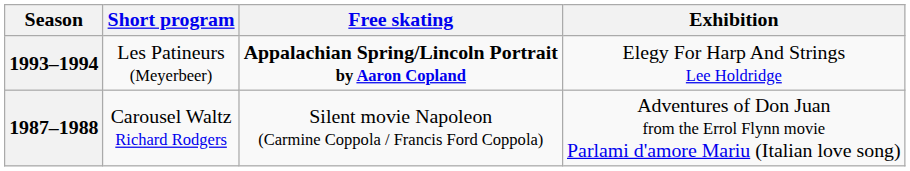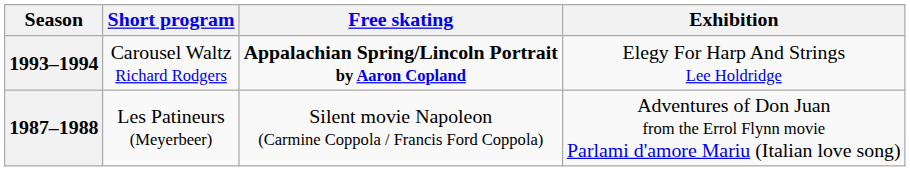1993–1994 | Short program: Les Patineurs (Meyerbeer) -> Carousel Waltz Richard Rodgers
1987–1988 | Short program: Carousel Waltz Richard Rodgers -> Les Patineurs (Meyerbeer)
